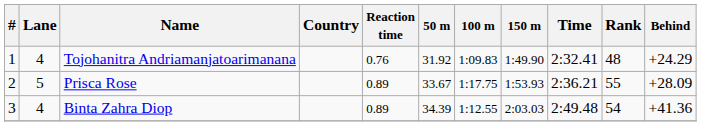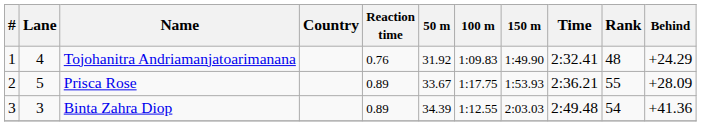Binta Zahra Diop | Lane: 4 -> 3
